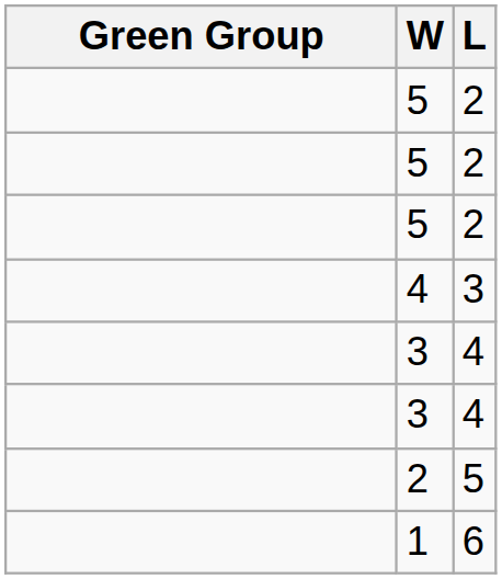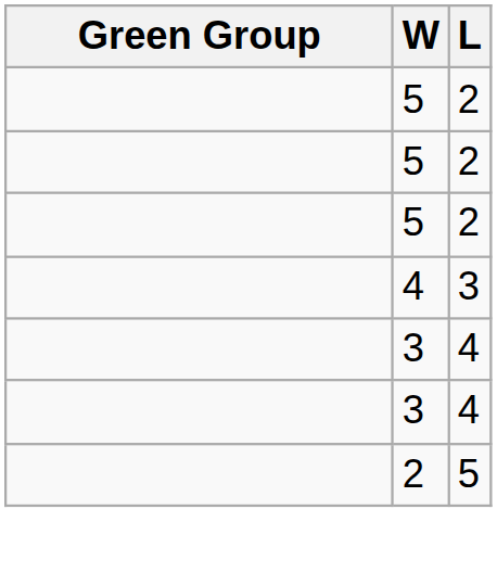- row: 1 | 6
